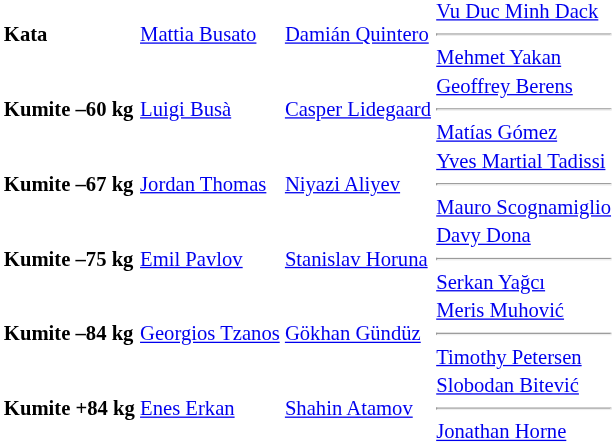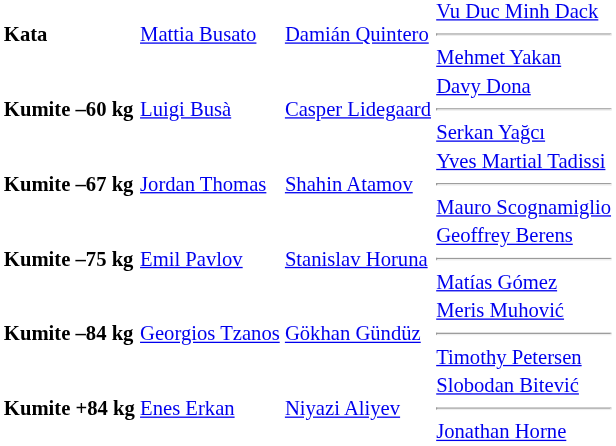Kumite –60 kg | column 4: Geoffrey Berens Matías Gómez -> Davy Dona Serkan Yağcı
Kumite –67 kg | column 3: Niyazi Aliyev -> Shahin Atamov
Kumite –75 kg | column 4: Davy Dona Serkan Yağcı -> Geoffrey Berens Matías Gómez
Kumite +84 kg | column 3: Shahin Atamov -> Niyazi Aliyev
